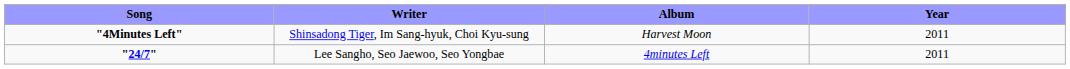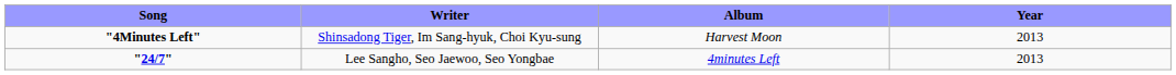"4Minutes Left" | Year: 2011 -> 2013
"24/7" | Year: 2011 -> 2013
